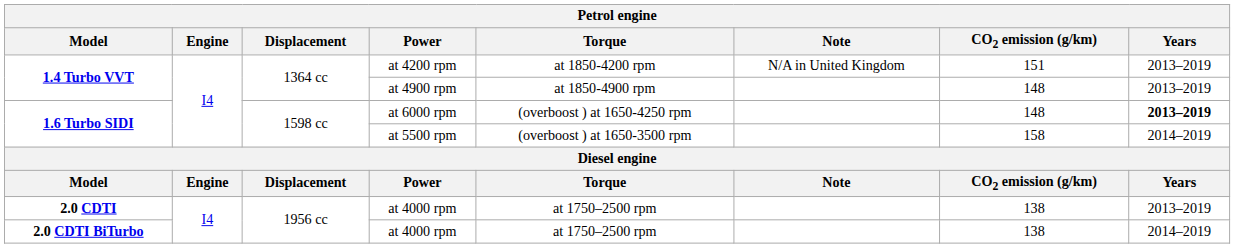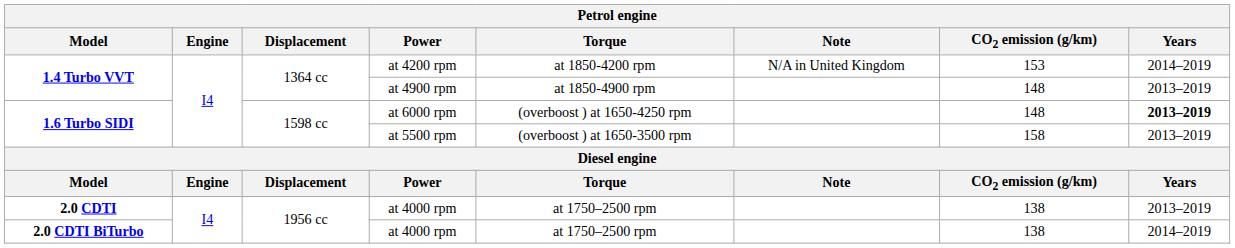at 4200 rpm | CO2 emission (g/km): 151 -> 153
at 4200 rpm | Years: 2013–2019 -> 2014–2019
at 5500 rpm | Years: 2014–2019 -> 2013–2019
